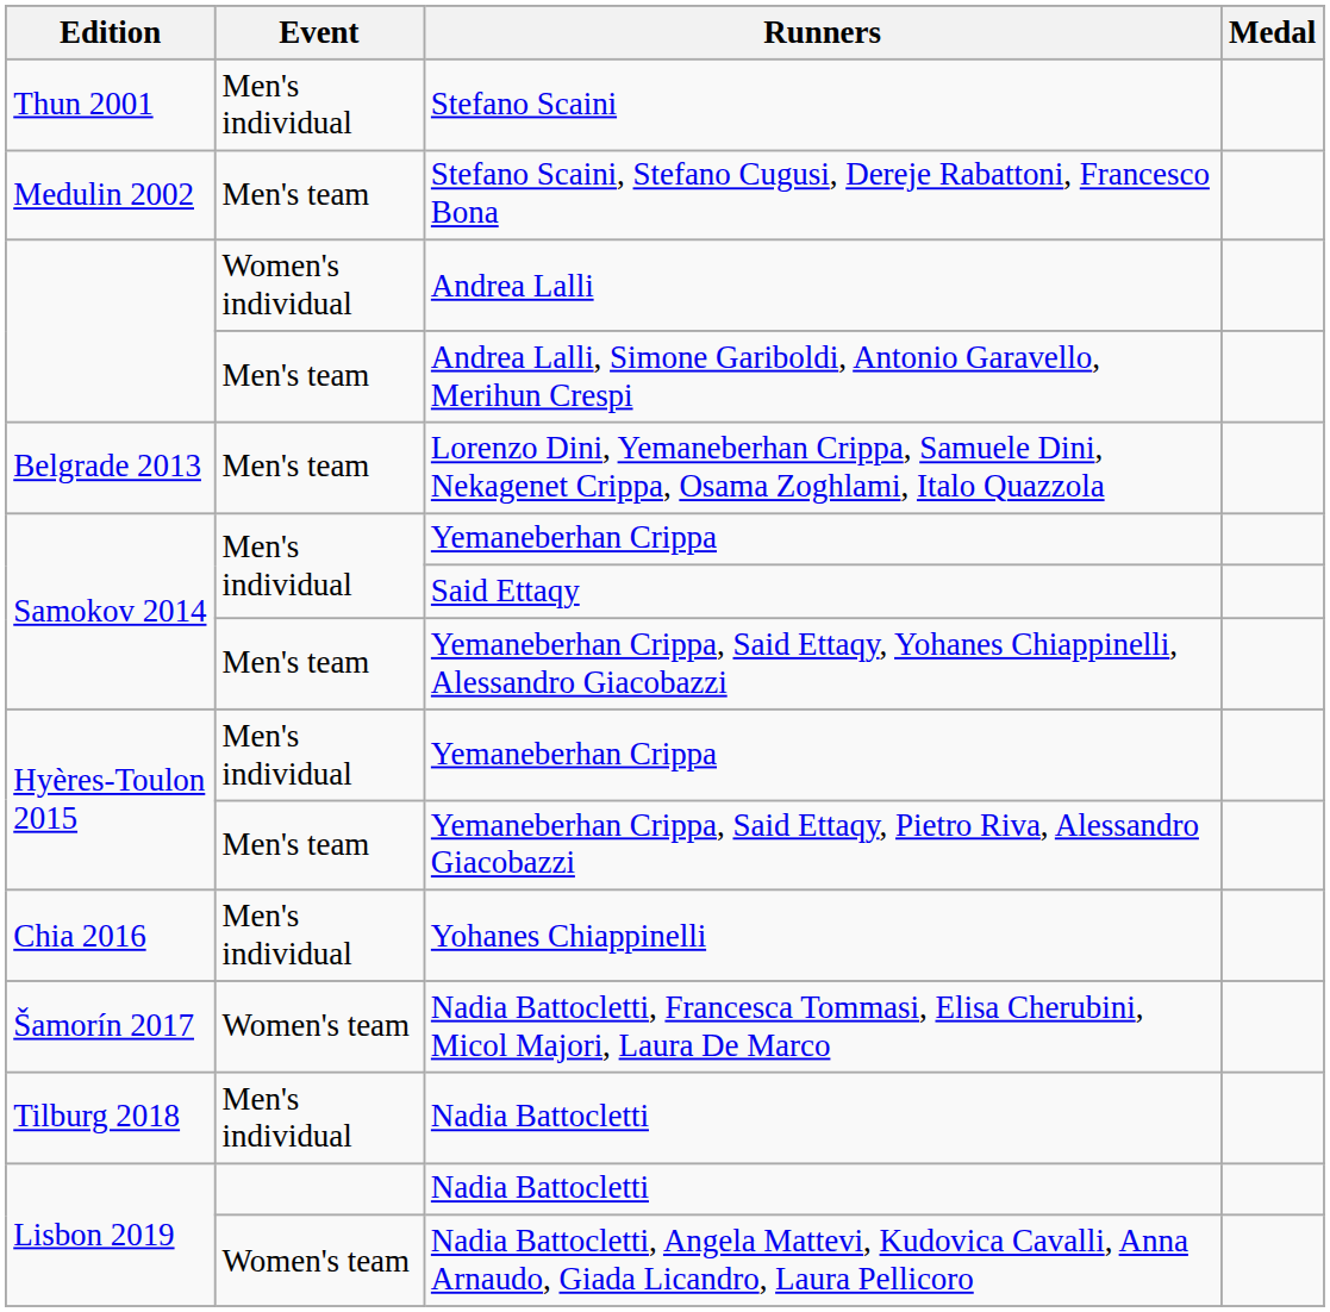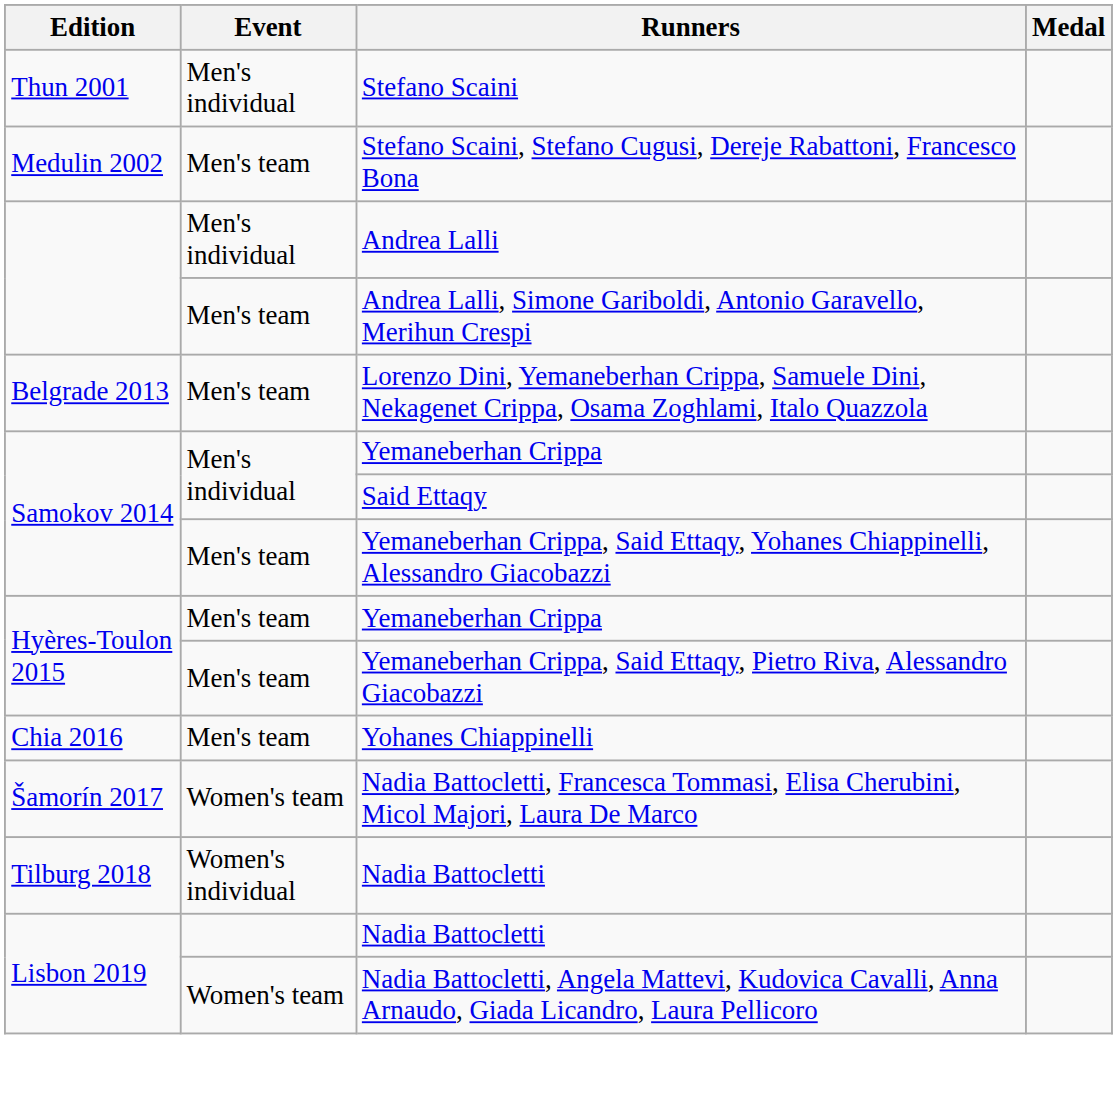Andrea Lalli | Event: Women's individual -> Men's individual
Hyères-Toulon 2015 / Yemaneberhan Crippa | Event: Men's individual -> Men's team
Yohanes Chiappinelli | Event: Men's individual -> Men's team
Tilburg 2018 / Nadia Battocletti | Event: Men's individual -> Women's individual
